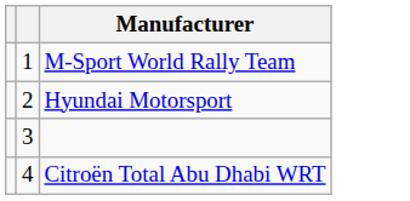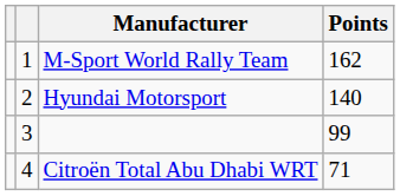+ column: Points | 162 | 140 | 99 | 71
